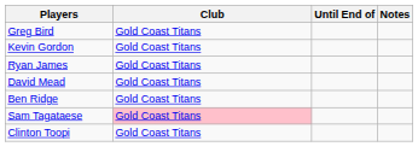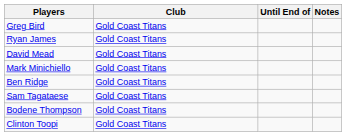- row: Kevin Gordon | Gold Coast Titans
+ row: Mark Minichiello | Gold Coast Titans
Sam Tagataese | Club: pink background -> no background
+ row: Bodene Thompson | Gold Coast Titans
